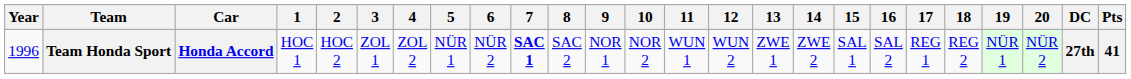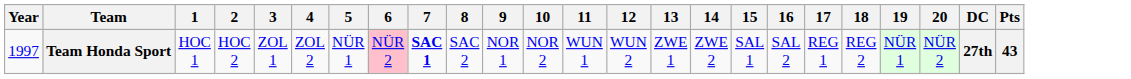- column: Car | Honda Accord
Team Honda Sport | Year: 1996 -> 1997
Team Honda Sport | 6: no background -> pink background
Team Honda Sport | Pts: 41 -> 43
